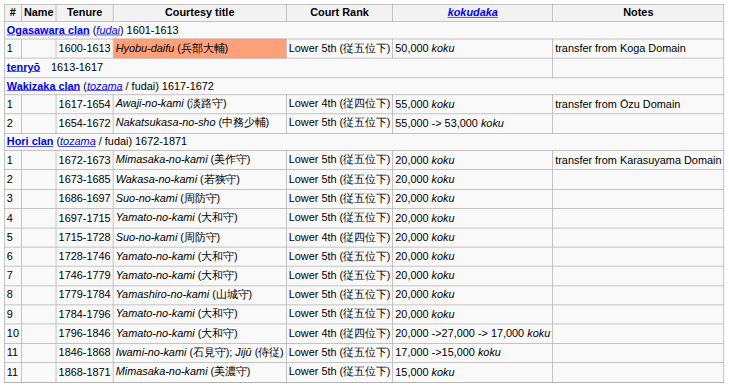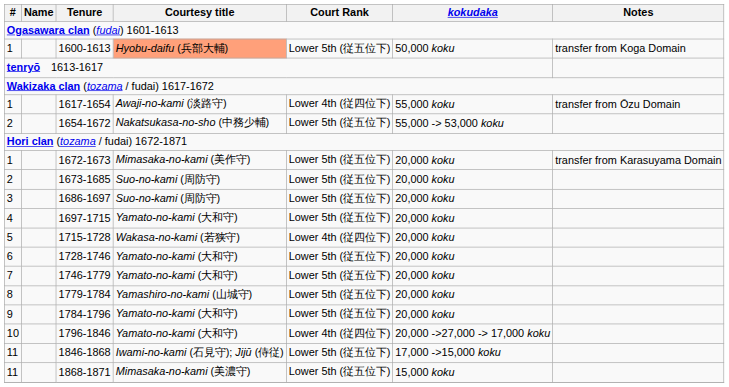1673-1685 | Courtesy title: Wakasa-no-kami (若狭守) -> Suo-no-kami (周防守)
1715-1728 | Courtesy title: Suo-no-kami (周防守) -> Wakasa-no-kami (若狭守)
